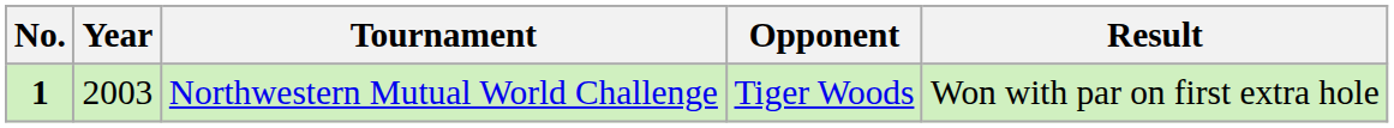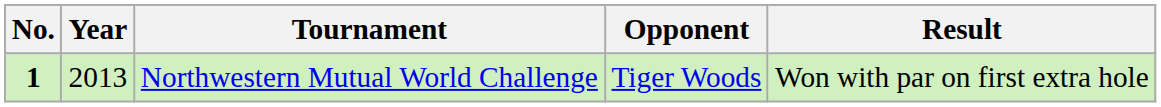Northwestern Mutual World Challenge | Year: 2003 -> 2013
